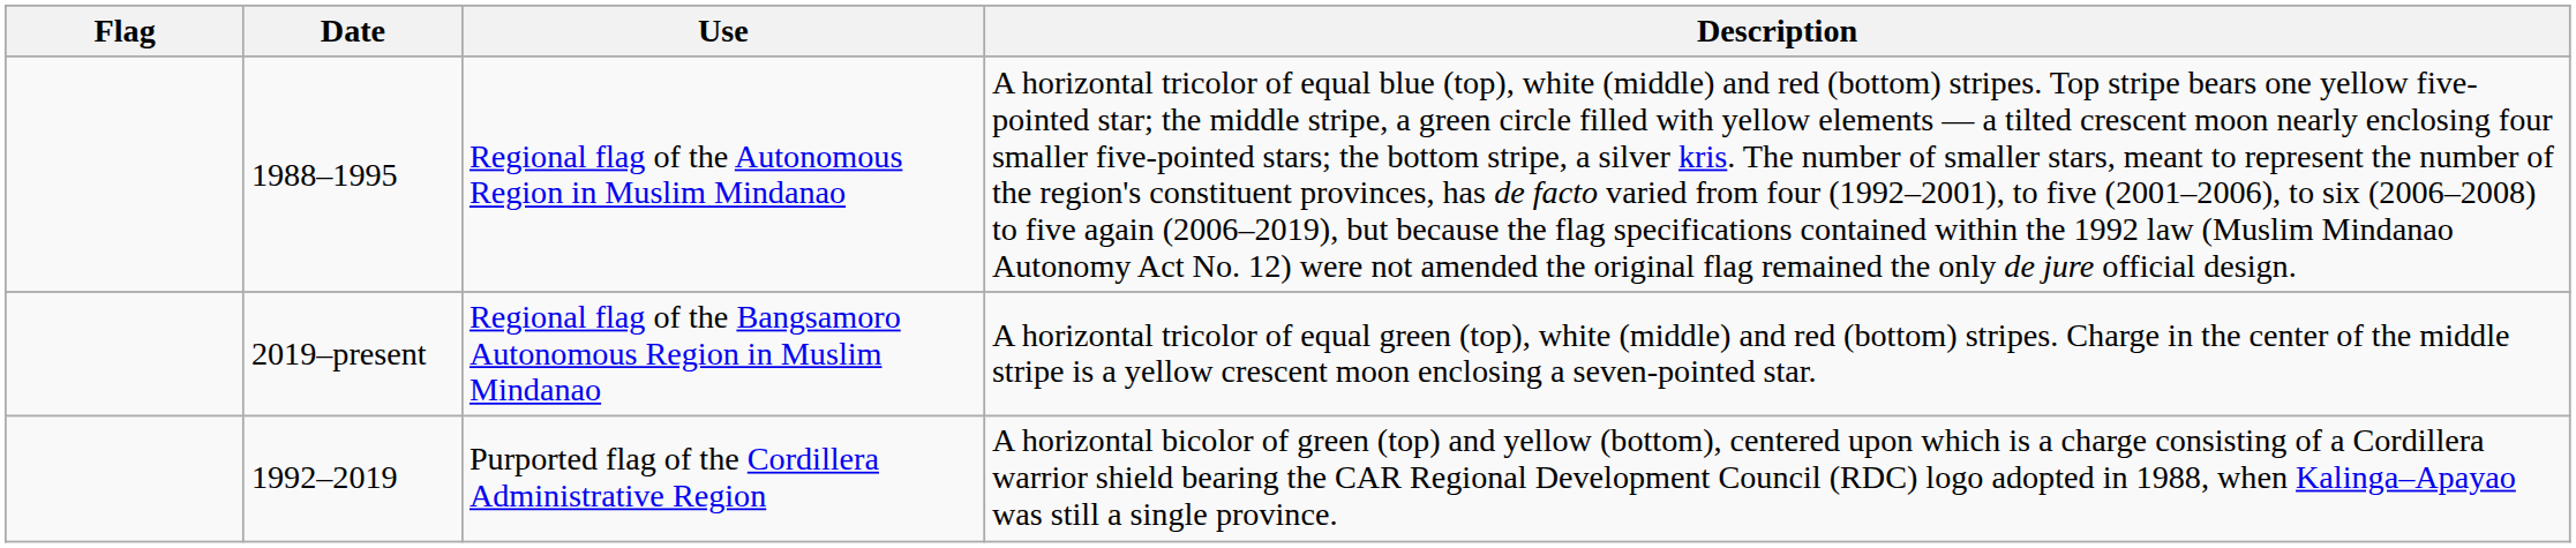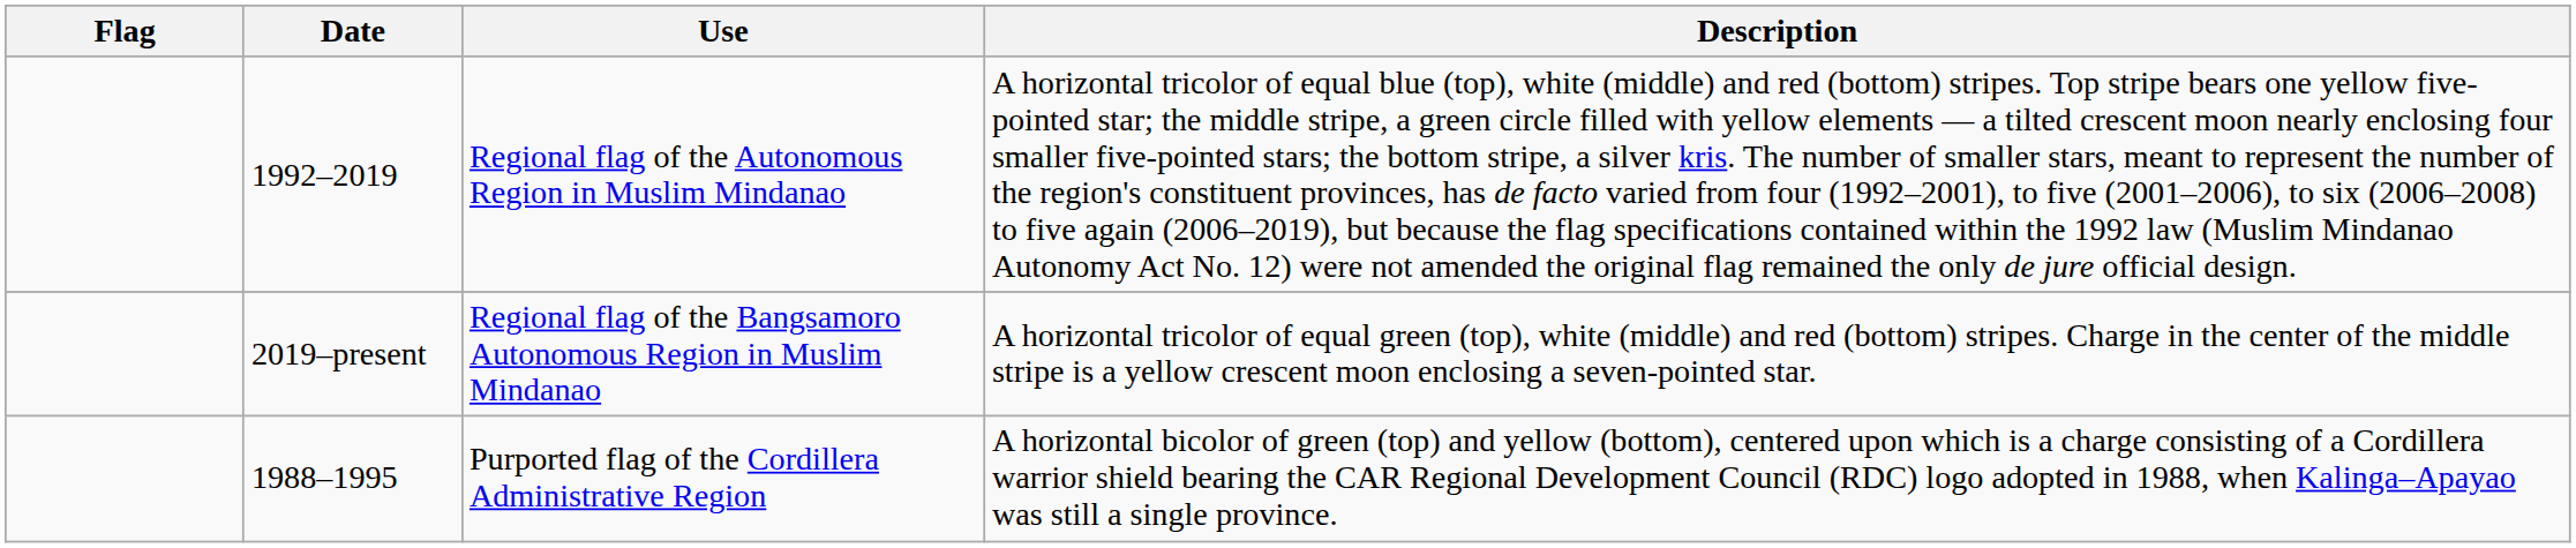Regional flag of the Autonomous Region in Muslim Mindanao | Date: 1988–1995 -> 1992–2019
Purported flag of the Cordillera Administrative Region | Date: 1992–2019 -> 1988–1995
